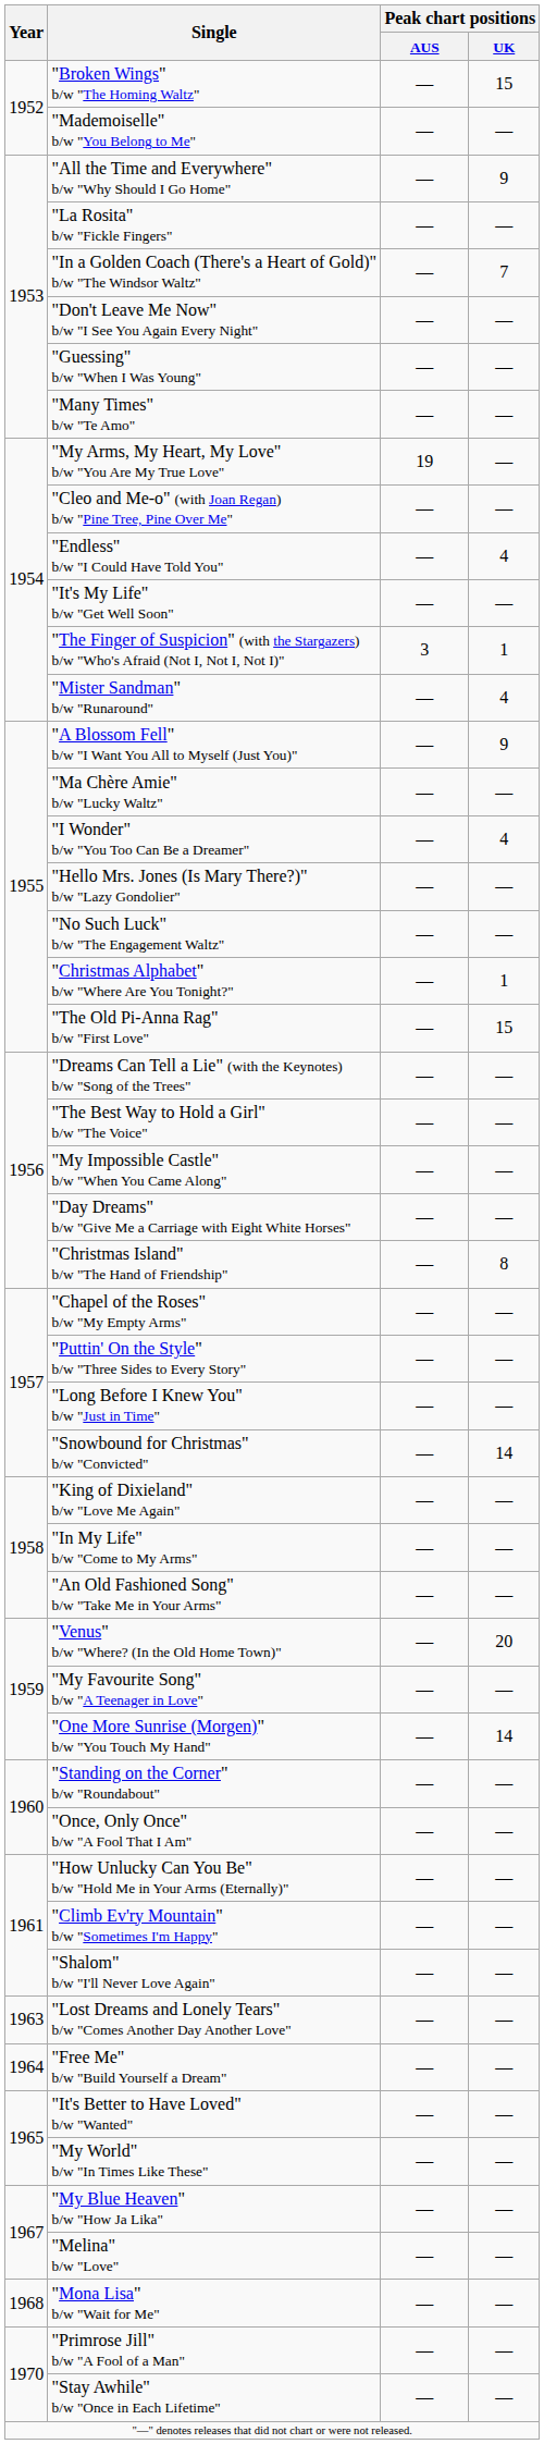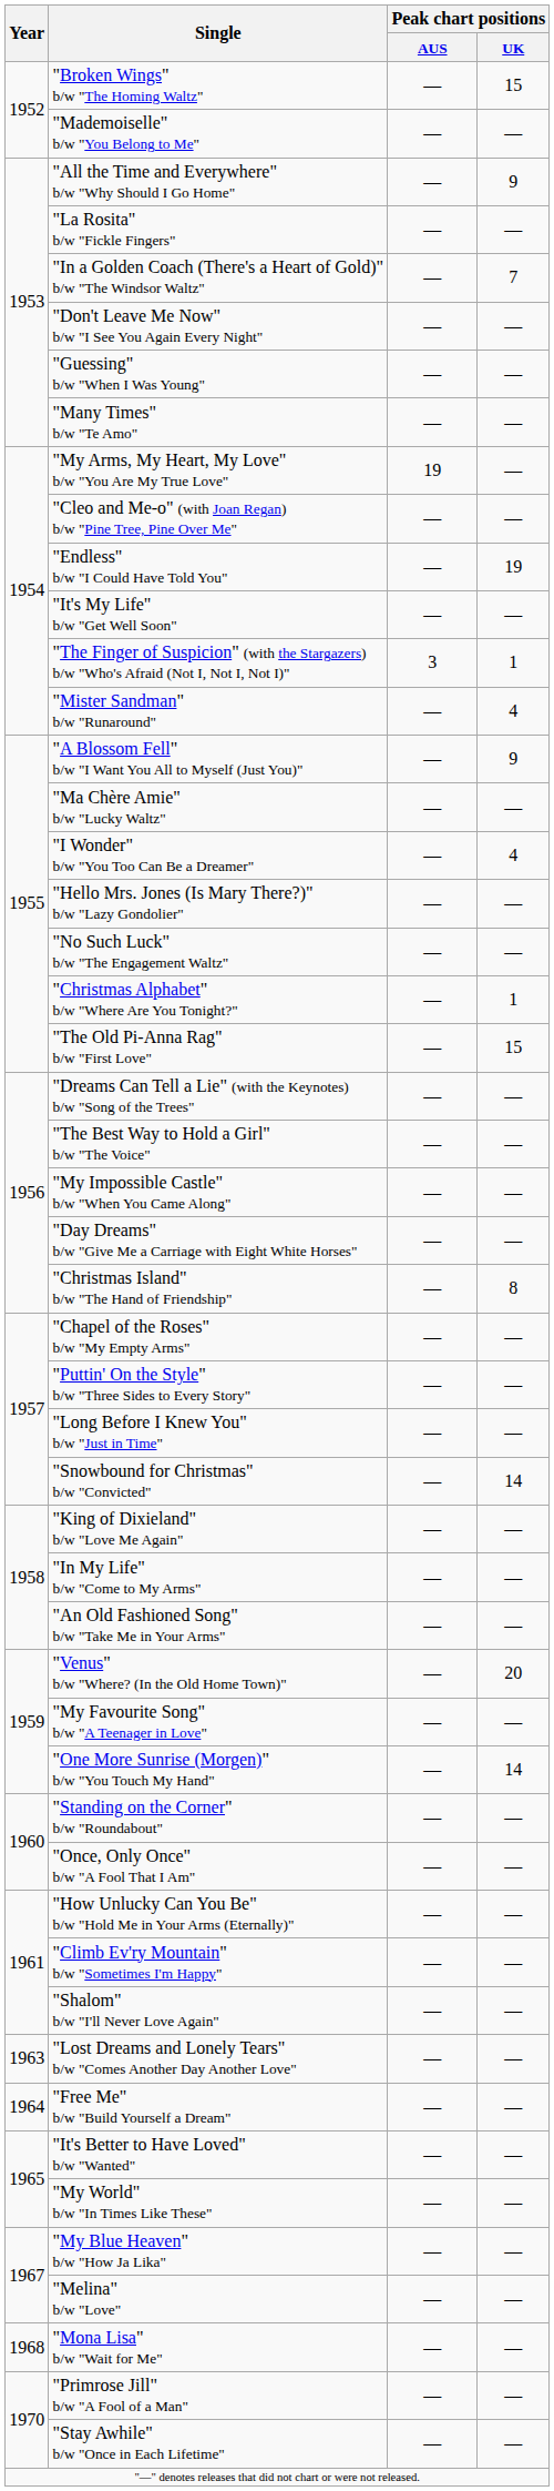"Endless" b/w "I Could Have Told You" | Peak chart positions / UK: 4 -> 19
